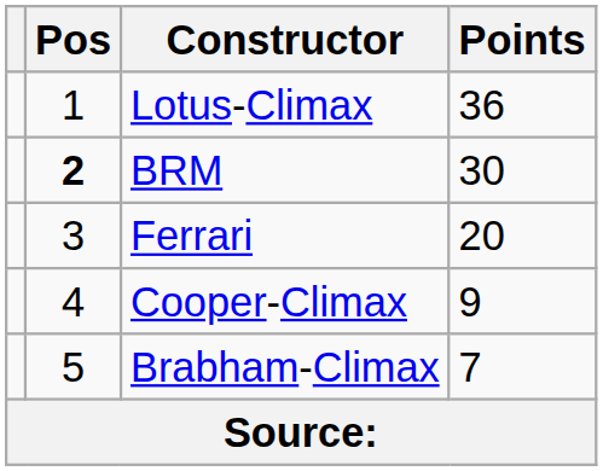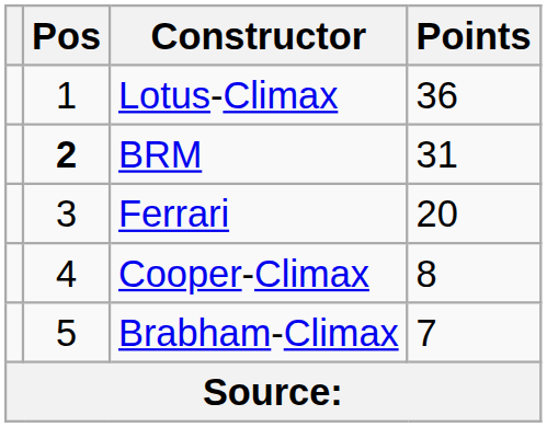BRM | Points: 30 -> 31
Cooper-Climax | Points: 9 -> 8
